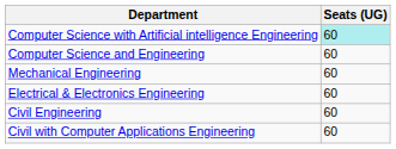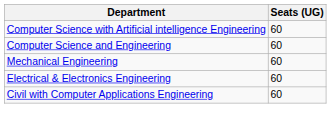Computer Science with Artificial intelligence Engineering | Seats (UG): paleturquoise background -> no background
- row: Civil Engineering | 60
